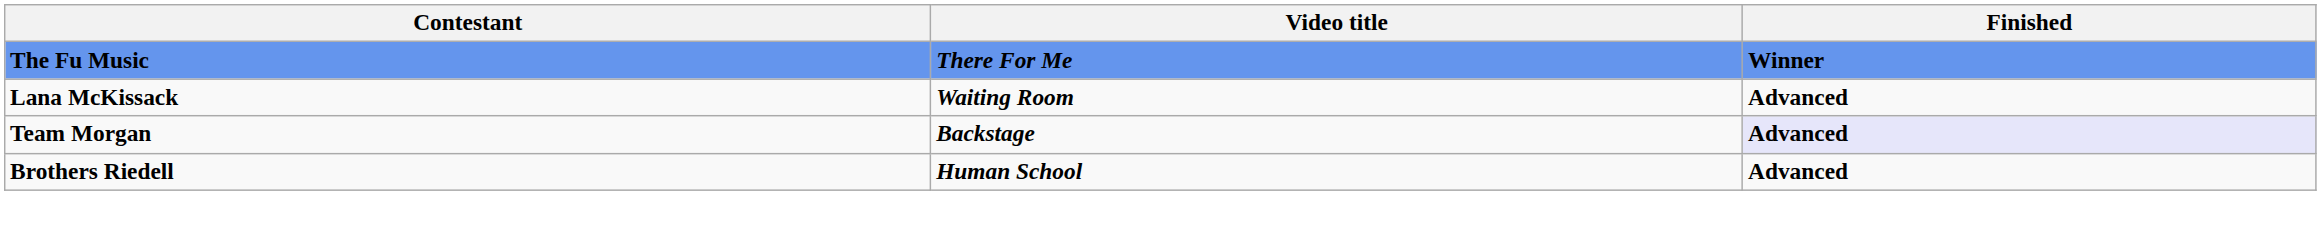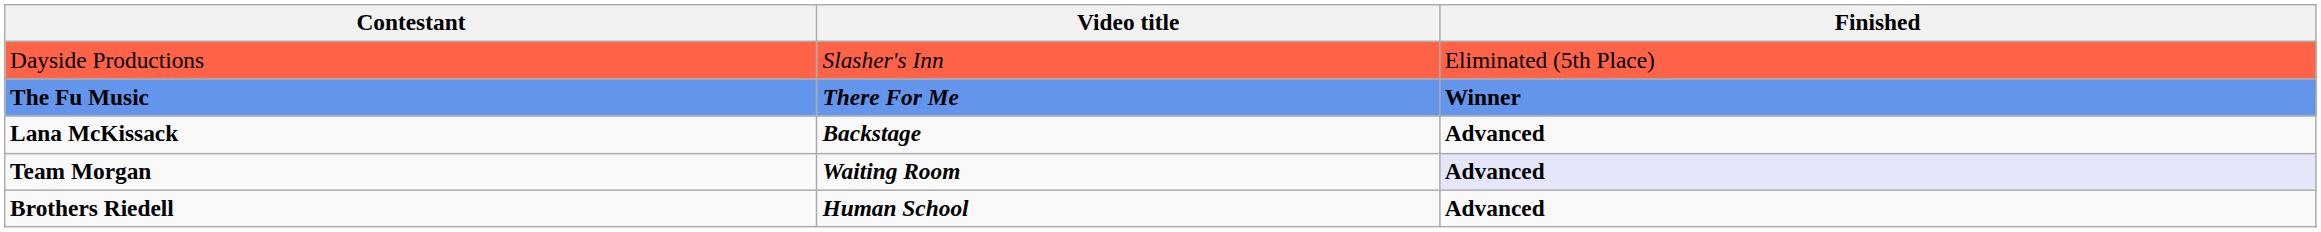+ row: Dayside Productions | Slasher's Inn | Eliminated (5th Place)
Lana McKissack | Video title: Waiting Room -> Backstage
Team Morgan | Video title: Backstage -> Waiting Room
